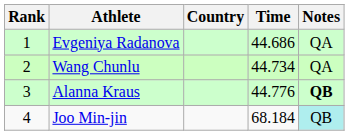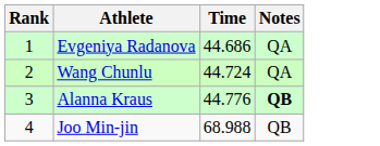- column: Country
Wang Chunlu | Time: 44.734 -> 44.724
Joo Min-jin | Time: 68.184 -> 68.988
Joo Min-jin | Notes: paleturquoise background -> no background
